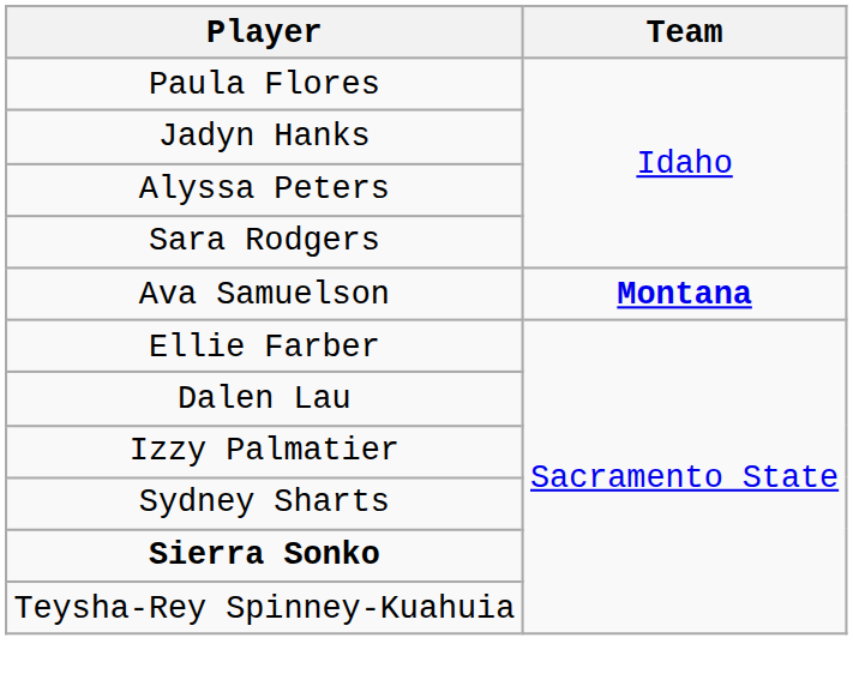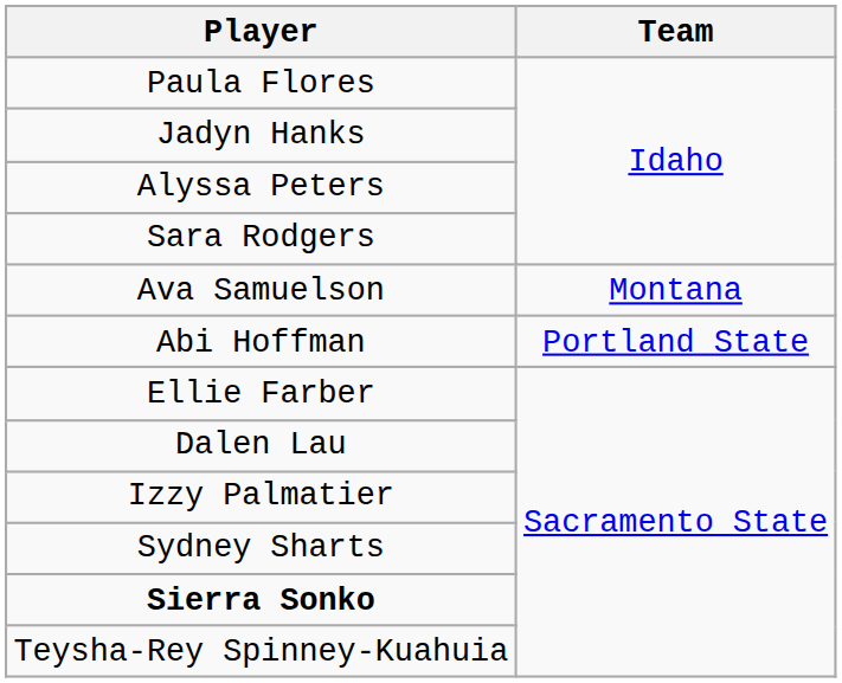Ava Samuelson | Team: bold -> normal
+ row: Abi Hoffman | Portland State
